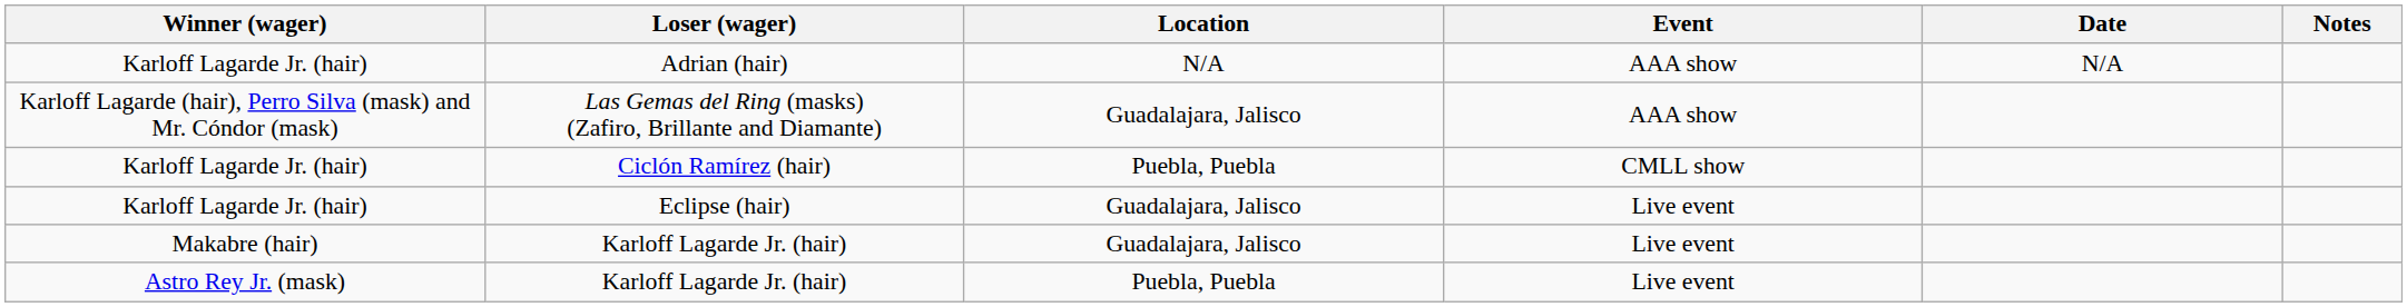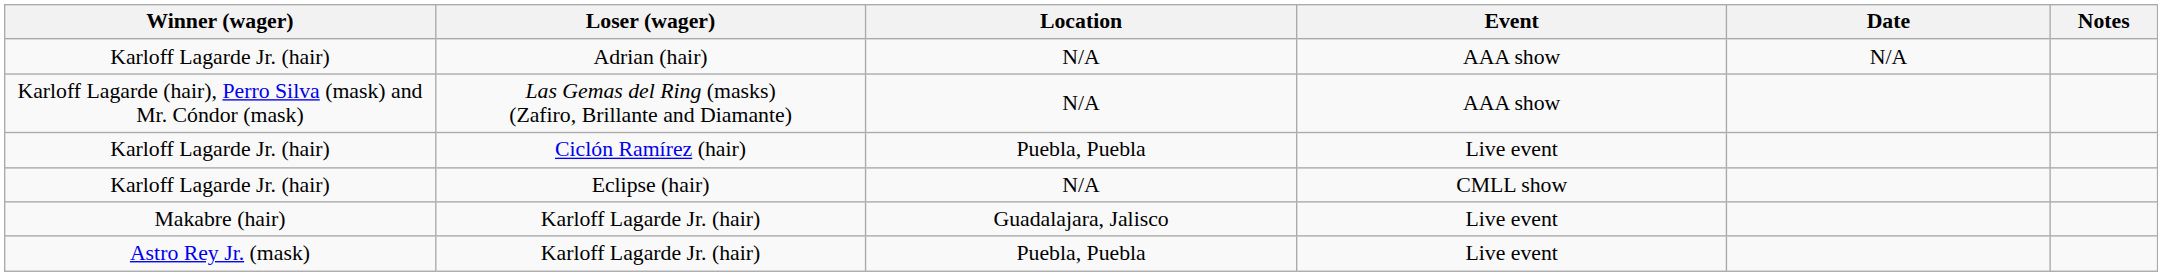Las Gemas del Ring (masks) (Zafiro, Brillante and Diamante) | Location: Guadalajara, Jalisco -> N/A
Ciclón Ramírez (hair) | Event: CMLL show -> Live event
Eclipse (hair) | Location: Guadalajara, Jalisco -> N/A
Eclipse (hair) | Event: Live event -> CMLL show
